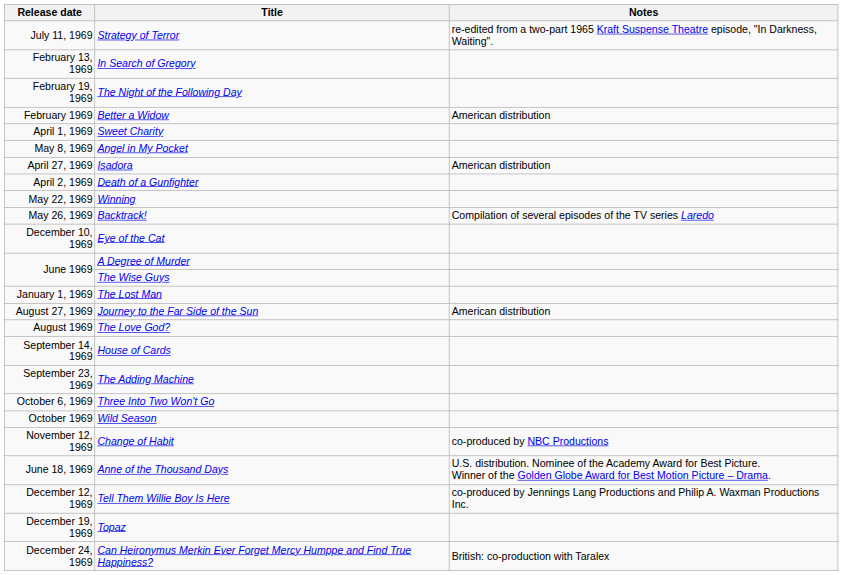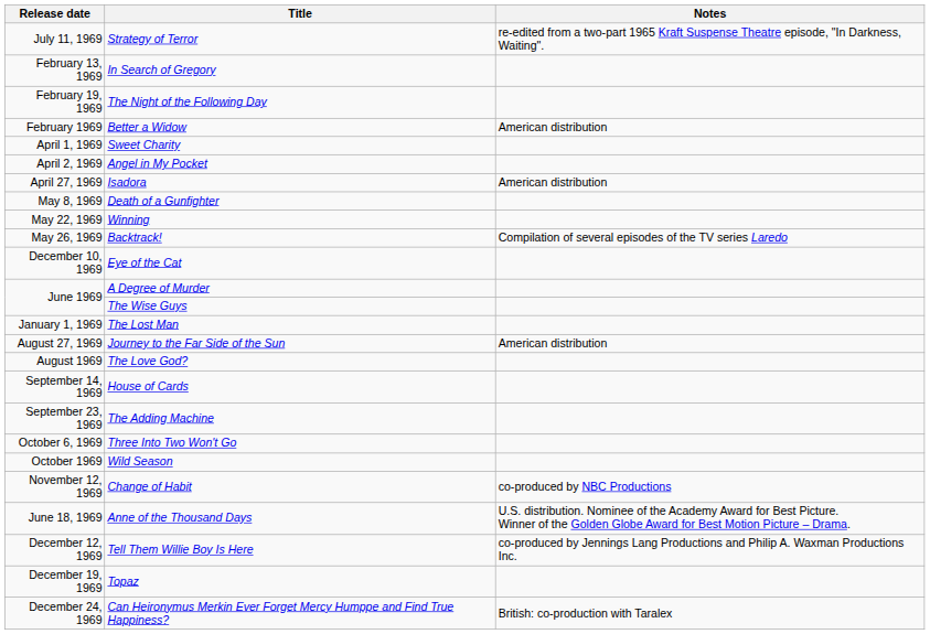Angel in My Pocket | Release date: May 8, 1969 -> April 2, 1969
Death of a Gunfighter | Release date: April 2, 1969 -> May 8, 1969
